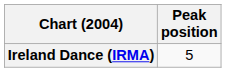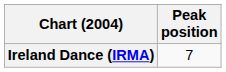Ireland Dance (IRMA) | Peak position: 5 -> 7
